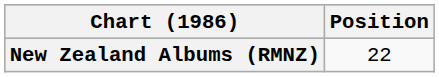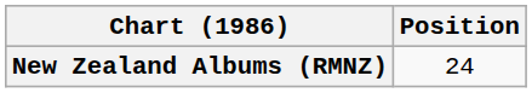New Zealand Albums (RMNZ) | Position: 22 -> 24
